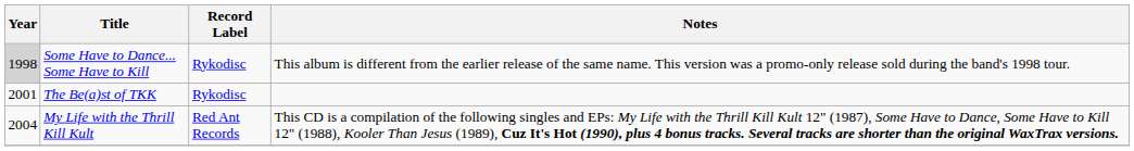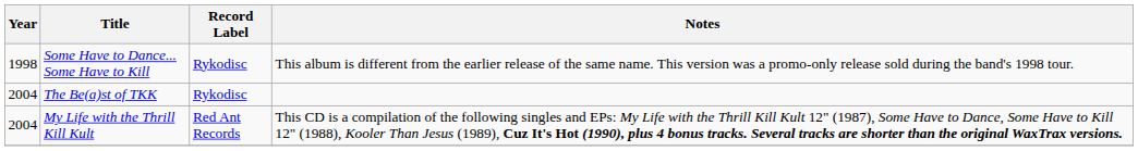Some Have to Dance... Some Have to Kill | Year: lightgrey background -> no background
The Be(a)st of TKK | Year: 2001 -> 2004
